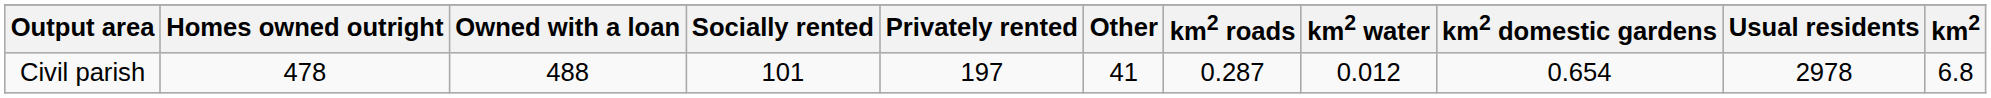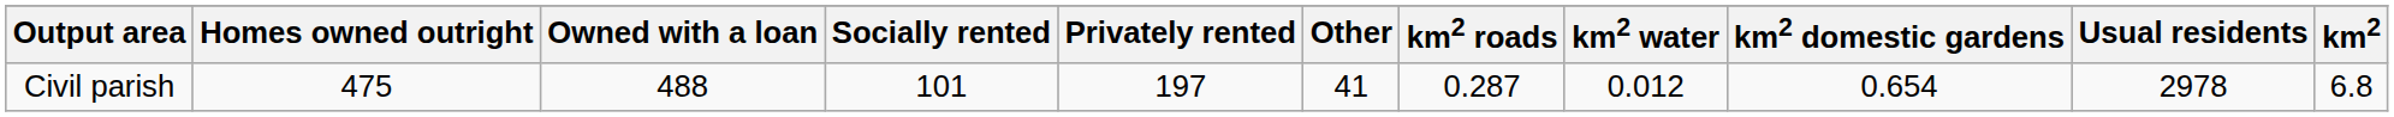Civil parish | Homes owned outright: 478 -> 475
